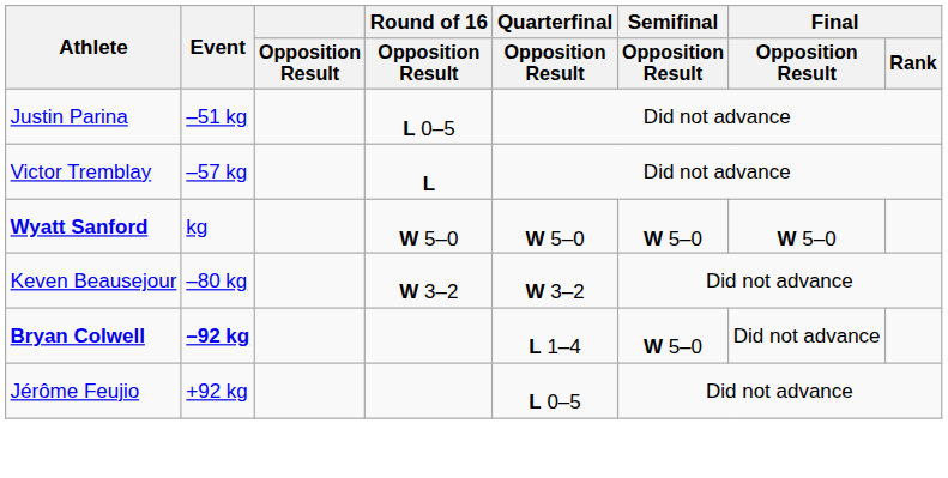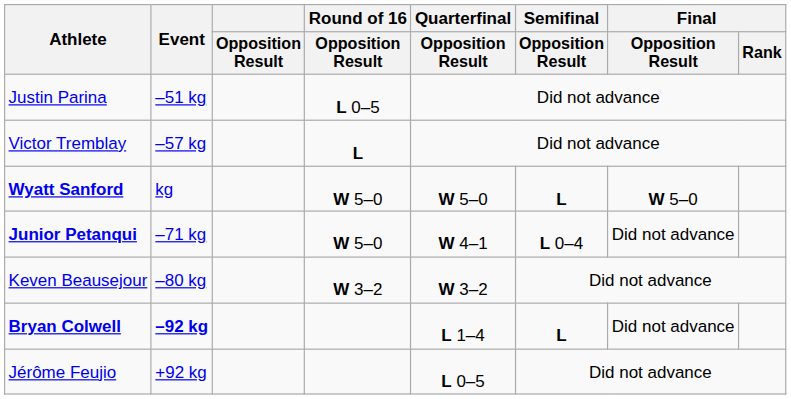Wyatt Sanford | Semifinal / Opposition Result: W 5–0 -> L
+ row: Junior Petanqui | –71 kg | W 5–0 | W 4–1 | L 0–4 | Did not advance
Bryan Colwell | Semifinal / Opposition Result: W 5–0 -> L
